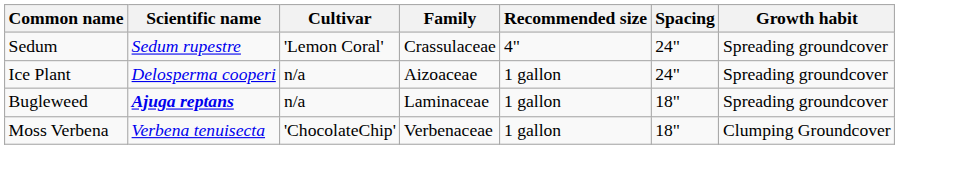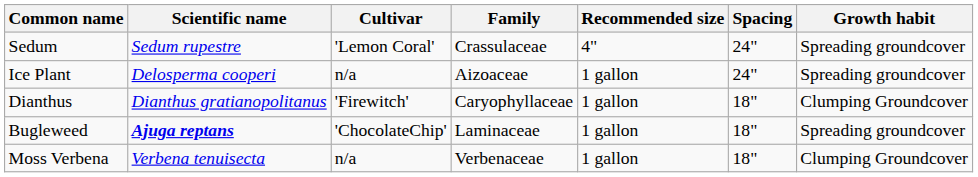+ row: Dianthus | Dianthus gratianopolitanus | 'Firewitch' | Caryophyllaceae | 1 gallon | 18" | Clumping Groundcover
Bugleweed | Cultivar: n/a -> 'ChocolateChip'
Moss Verbena | Cultivar: 'ChocolateChip' -> n/a
